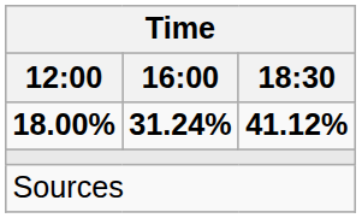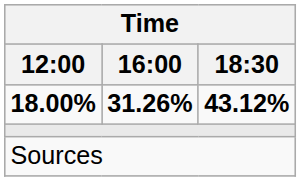18.00% | Time / 16:00: 31.24% -> 31.26%
18.00% | Time / 18:30: 41.12% -> 43.12%
